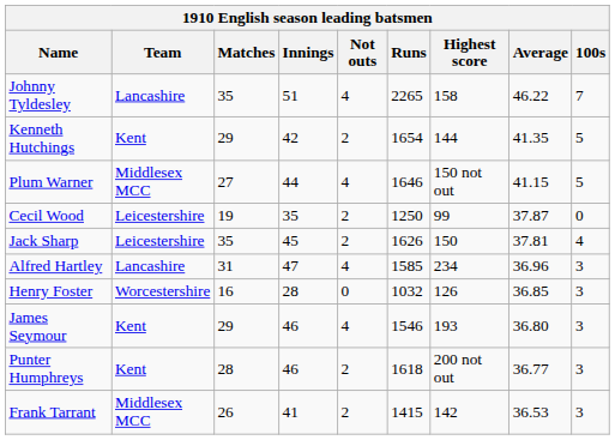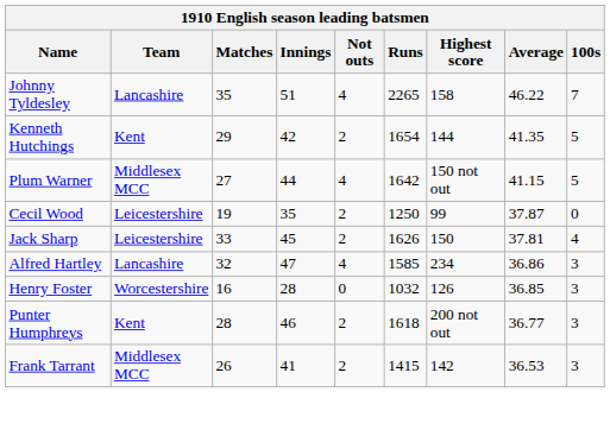Plum Warner | Runs: 1646 -> 1642
Jack Sharp | Matches: 35 -> 33
Alfred Hartley | Matches: 31 -> 32
Alfred Hartley | Average: 36.96 -> 36.86
- row: James Seymour | Kent | 29 | 46 | 4 | 1546 | 193 | 36.80 | 3
